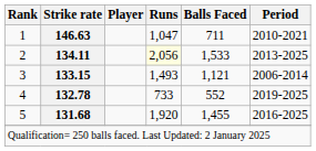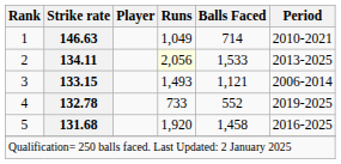1 | Runs: 1,047 -> 1,049
1 | Balls Faced: 711 -> 714
5 | Balls Faced: 1,455 -> 1,458
